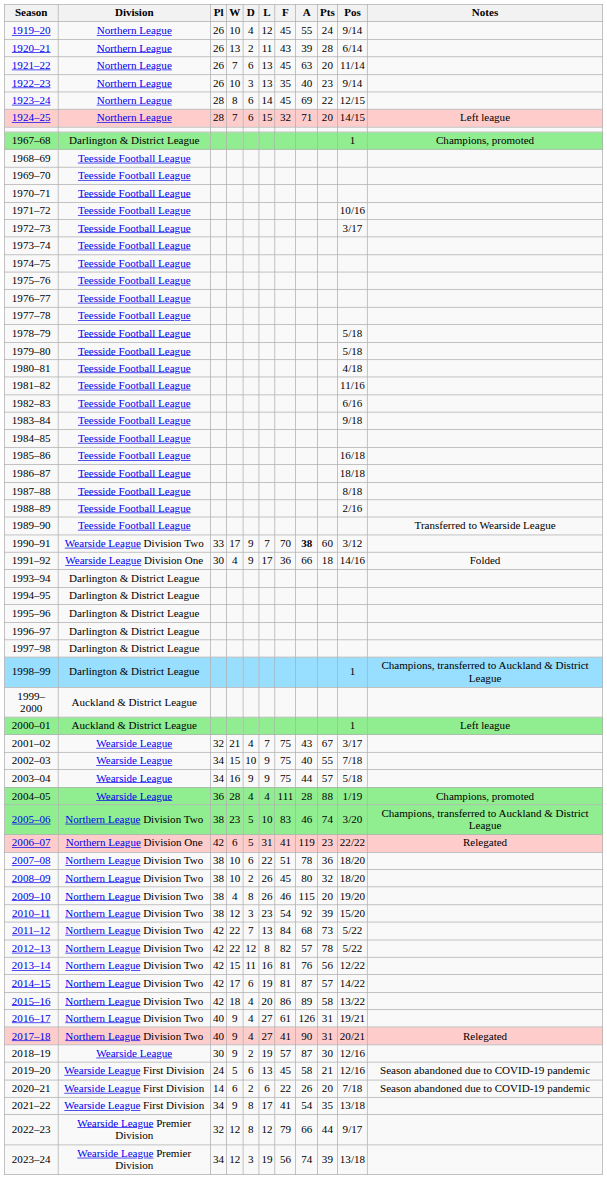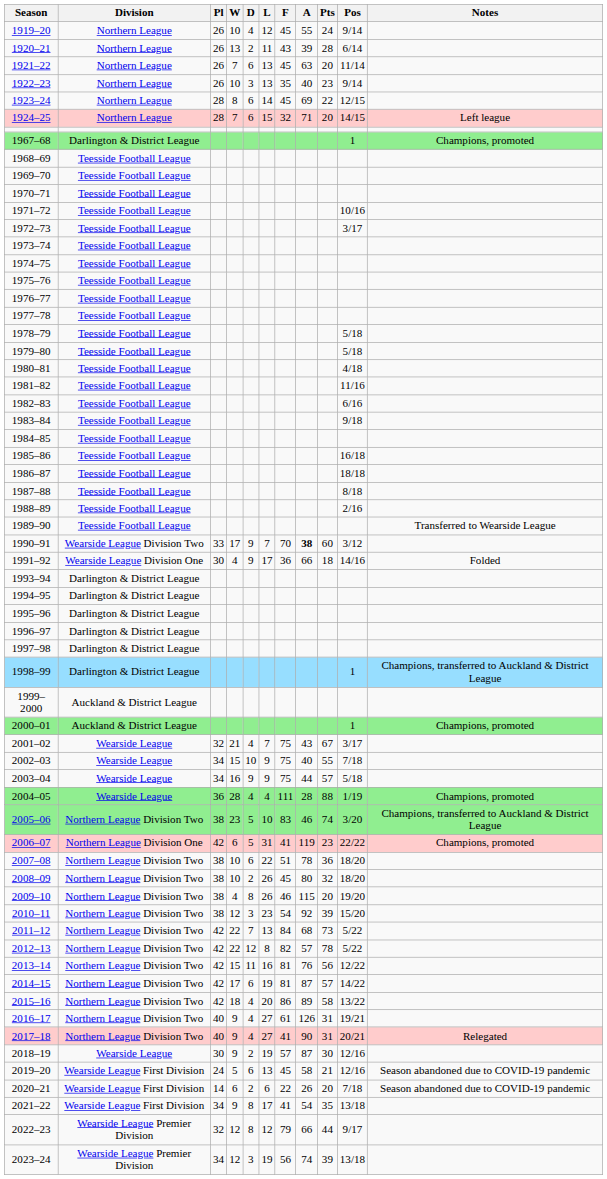2000–01 | Notes: Left league -> Champions, promoted
2006–07 | Notes: Relegated -> Champions, promoted
